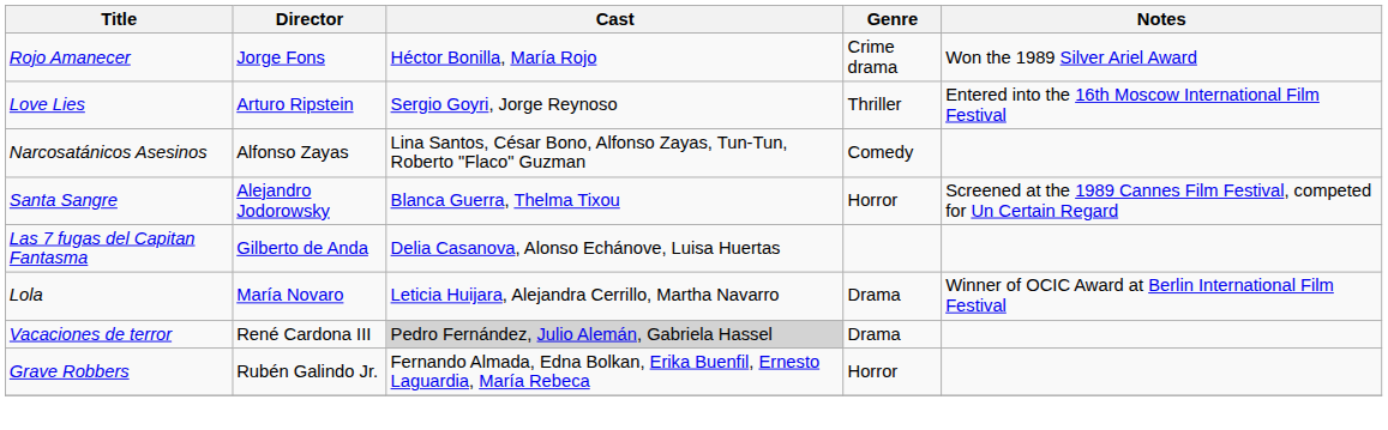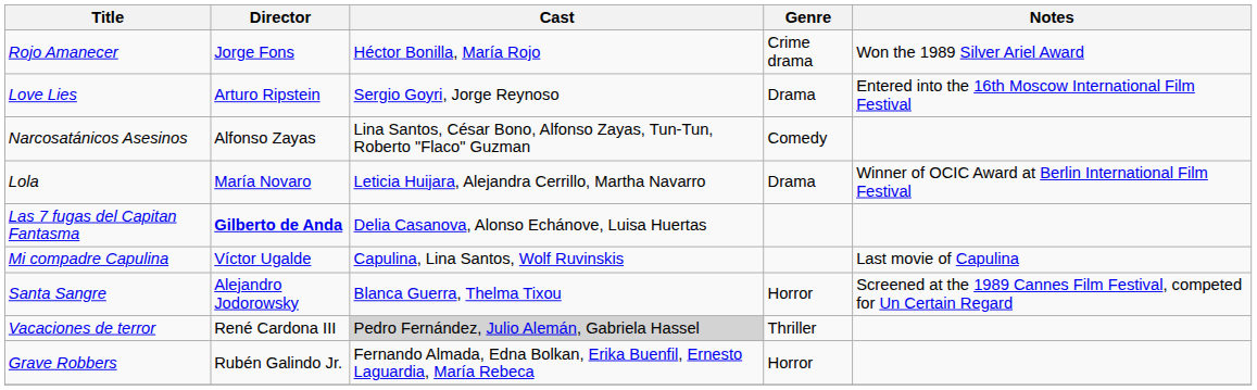Love Lies | Genre: Thriller -> Drama
rows swapped: Santa Sangre <-> Lola
Las 7 fugas del Capitan Fantasma | Director: normal -> bold
+ row: Mi compadre Capulina | Víctor Ugalde | Capulina, Lina Santos, Wolf Ruvinskis | Last movie of Capulina
Vacaciones de terror | Genre: Drama -> Thriller
